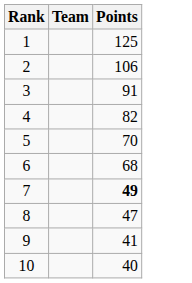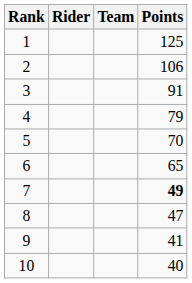+ column: Rider
4 | Points: 82 -> 79
6 | Points: 68 -> 65
